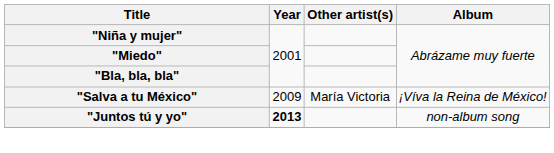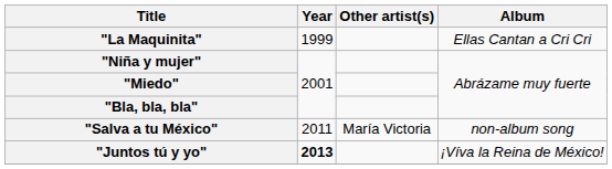+ row: "La Maquinita" | 1999 | Ellas Cantan a Cri Cri
"Salva a tu México" | Year: 2009 -> 2011
"Salva a tu México" | Album: ¡Víva la Reina de México! -> non-album song
"Juntos tú y yo" | Album: non-album song -> ¡Víva la Reina de México!
